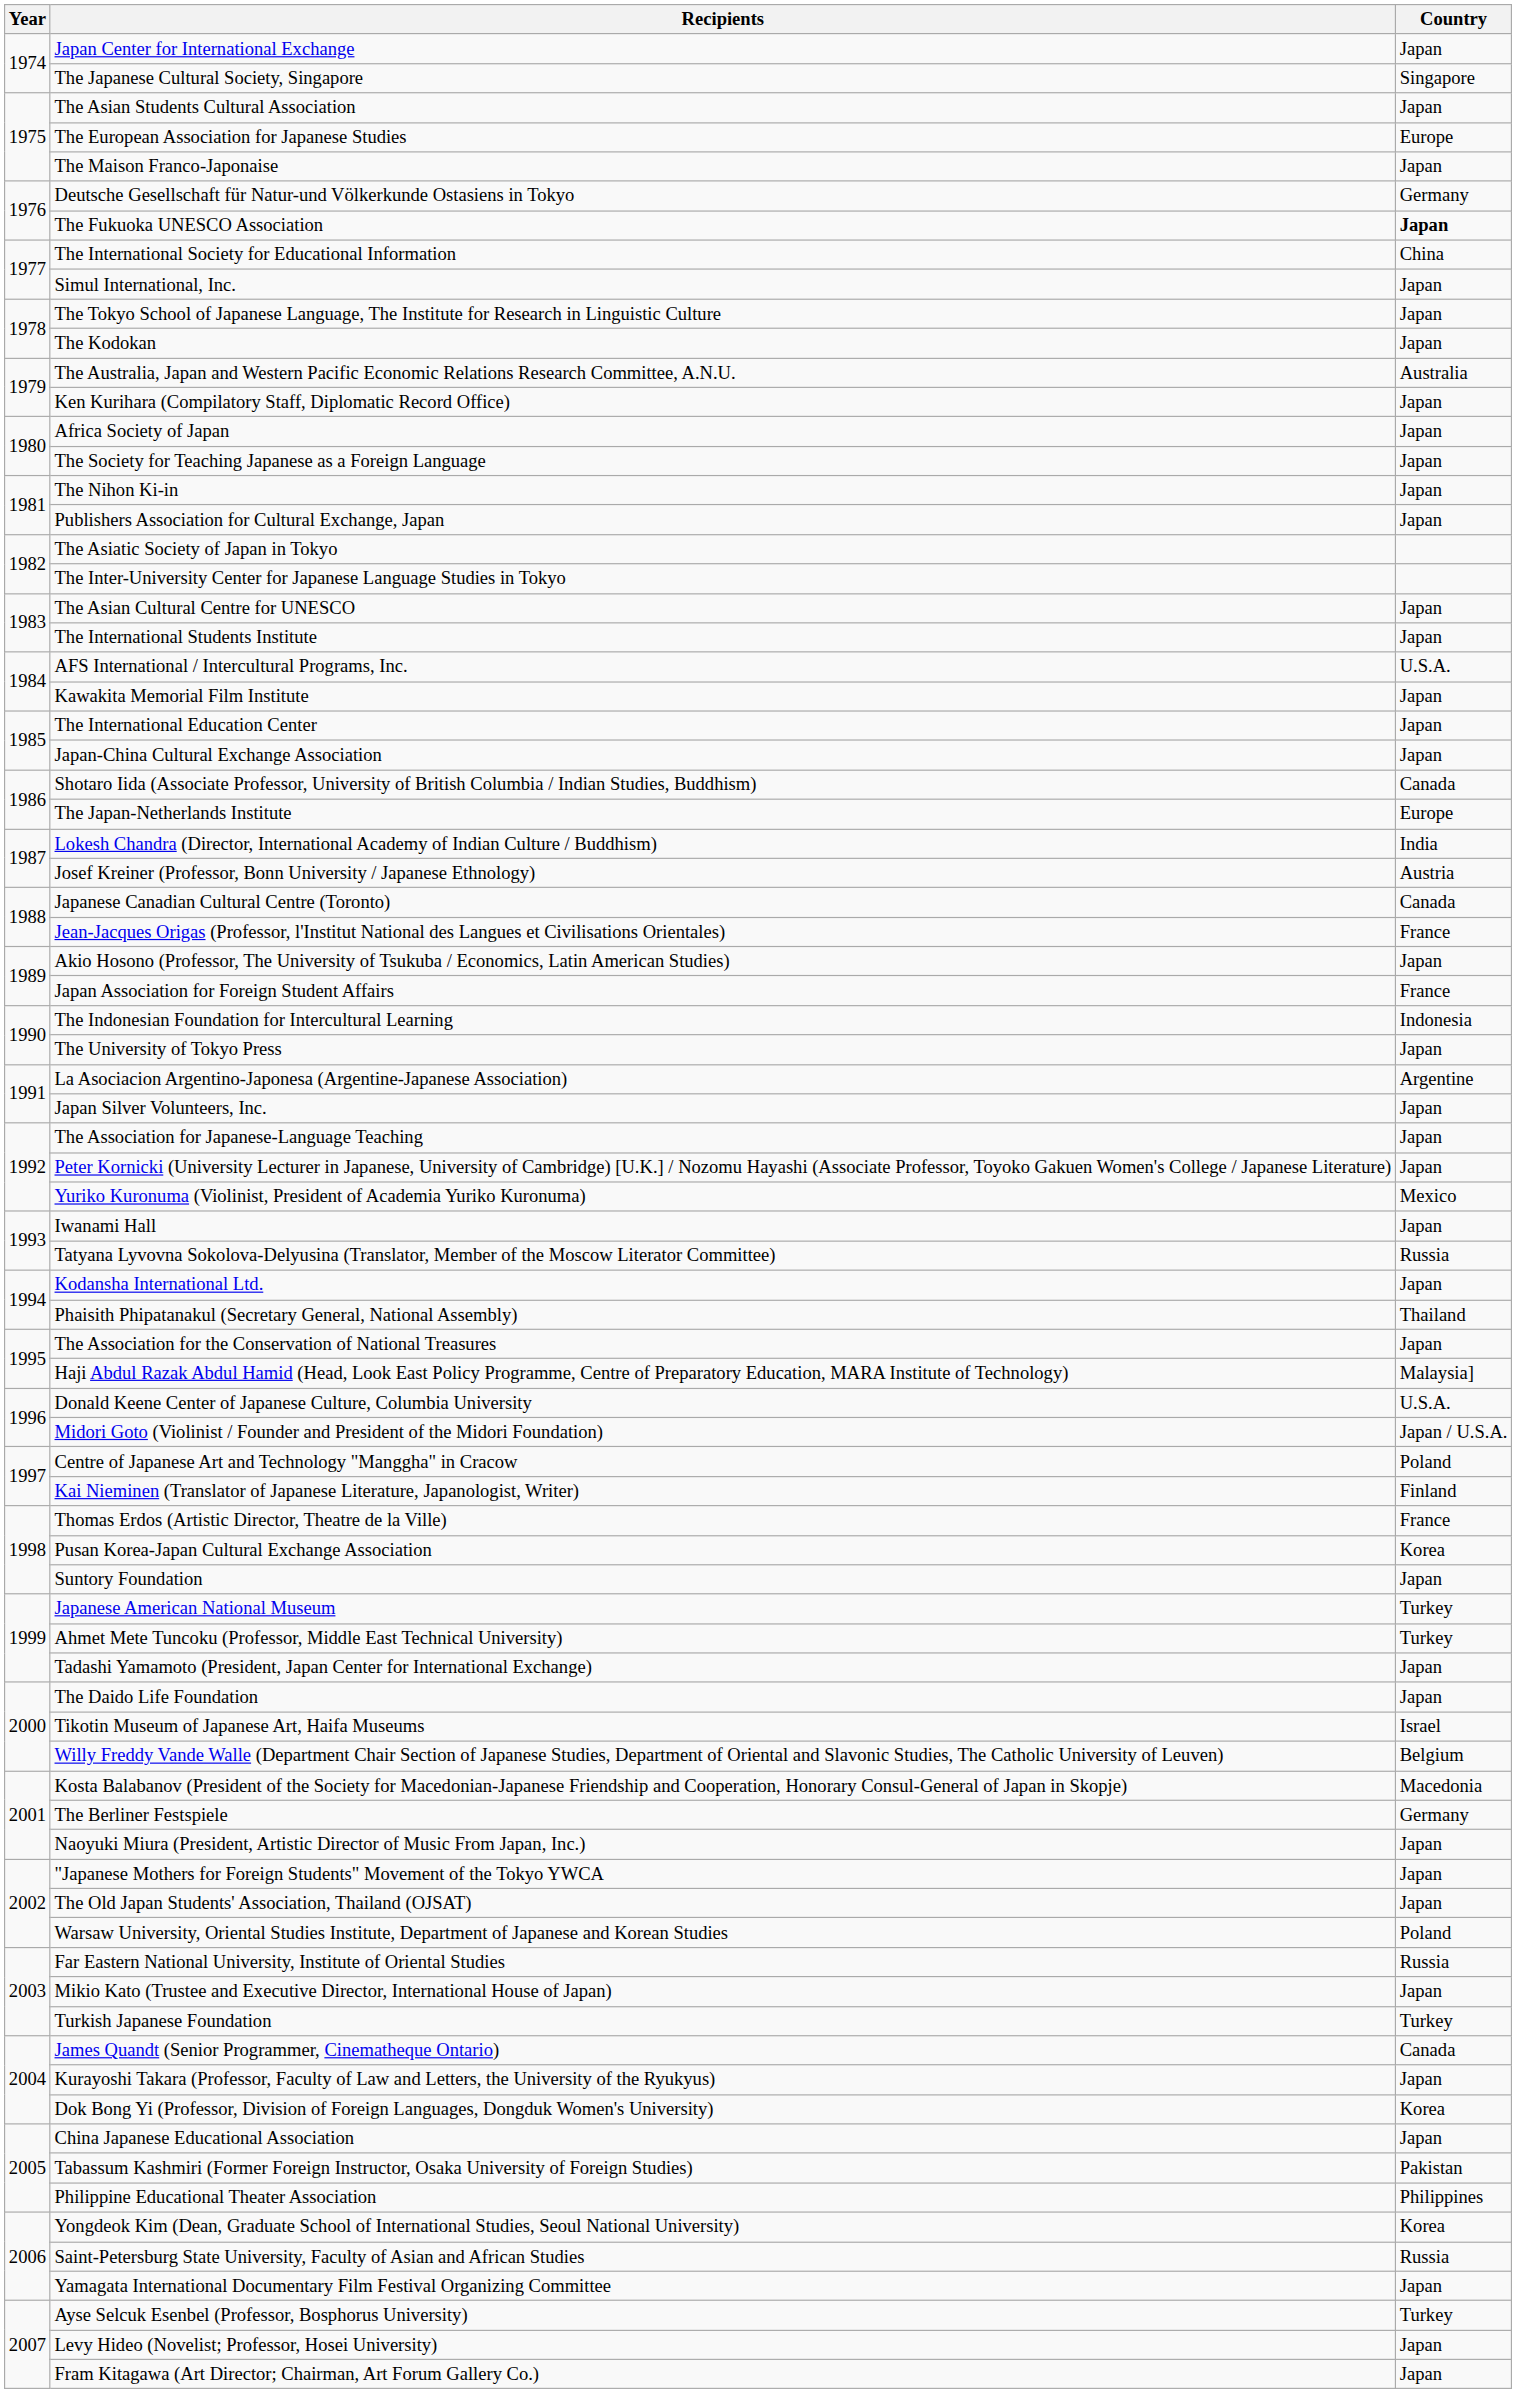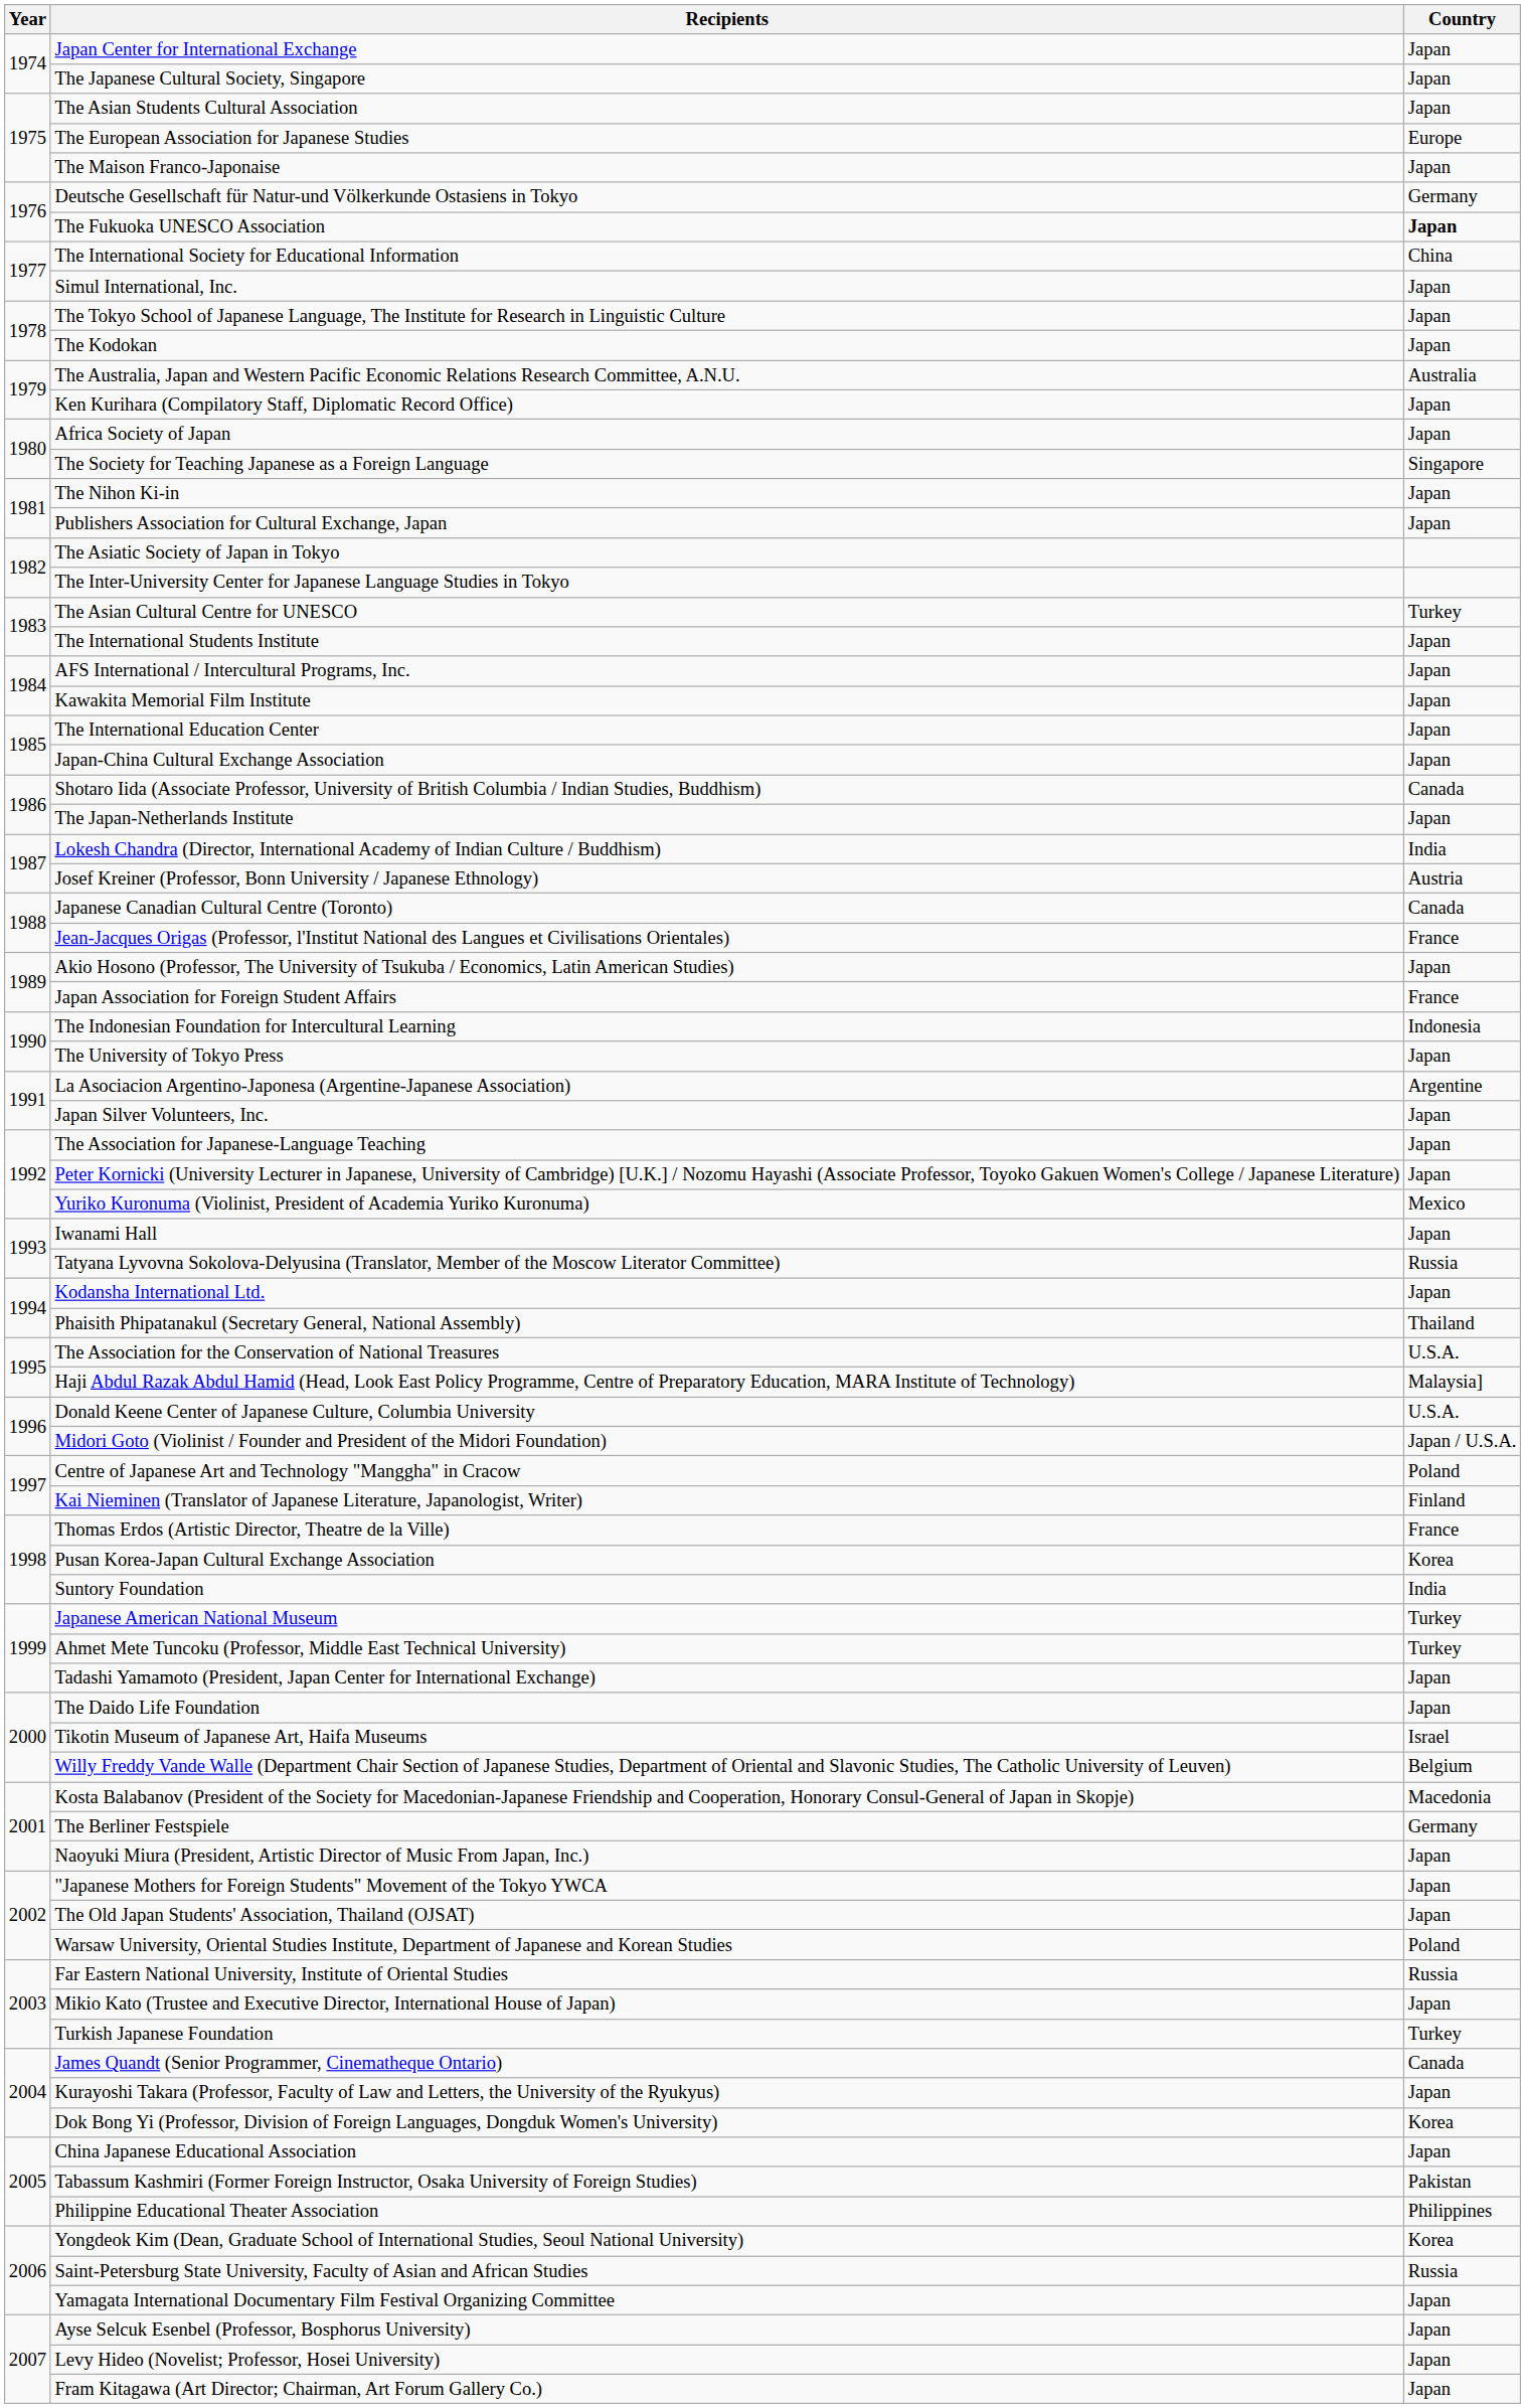The Japanese Cultural Society, Singapore | Country: Singapore -> Japan
The Society for Teaching Japanese as a Foreign Language | Country: Japan -> Singapore
The Asian Cultural Centre for UNESCO | Country: Japan -> Turkey
AFS International / Intercultural Programs, Inc. | Country: U.S.A. -> Japan
The Japan-Netherlands Institute | Country: Europe -> Japan
The Association for the Conservation of National Treasures | Country: Japan -> U.S.A.
Suntory Foundation | Country: Japan -> India
Ayse Selcuk Esenbel (Professor, Bosphorus University) | Country: Turkey -> Japan
